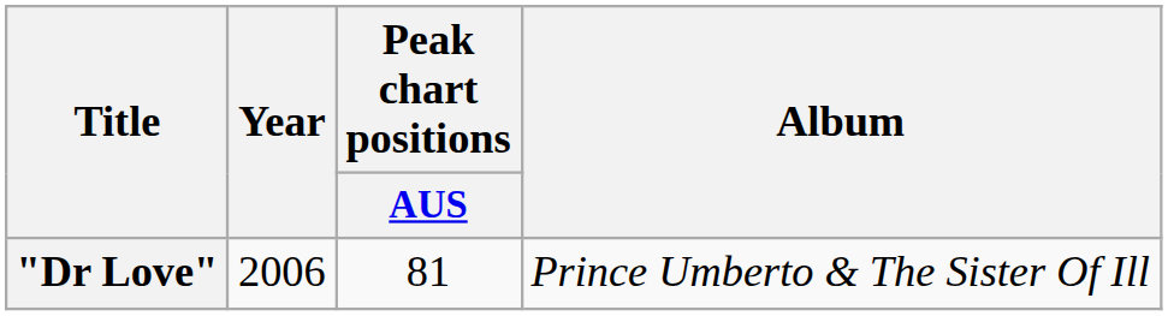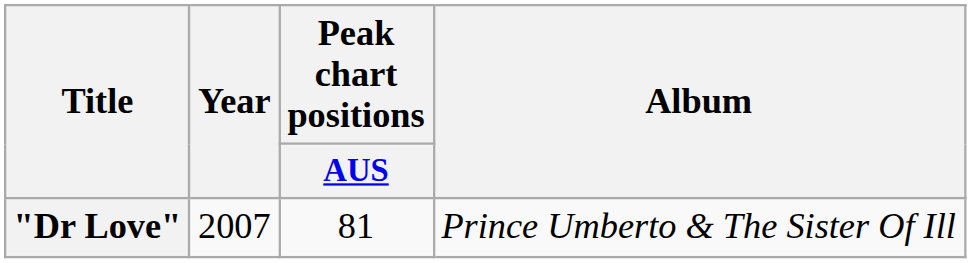"Dr Love" | Year: 2006 -> 2007
